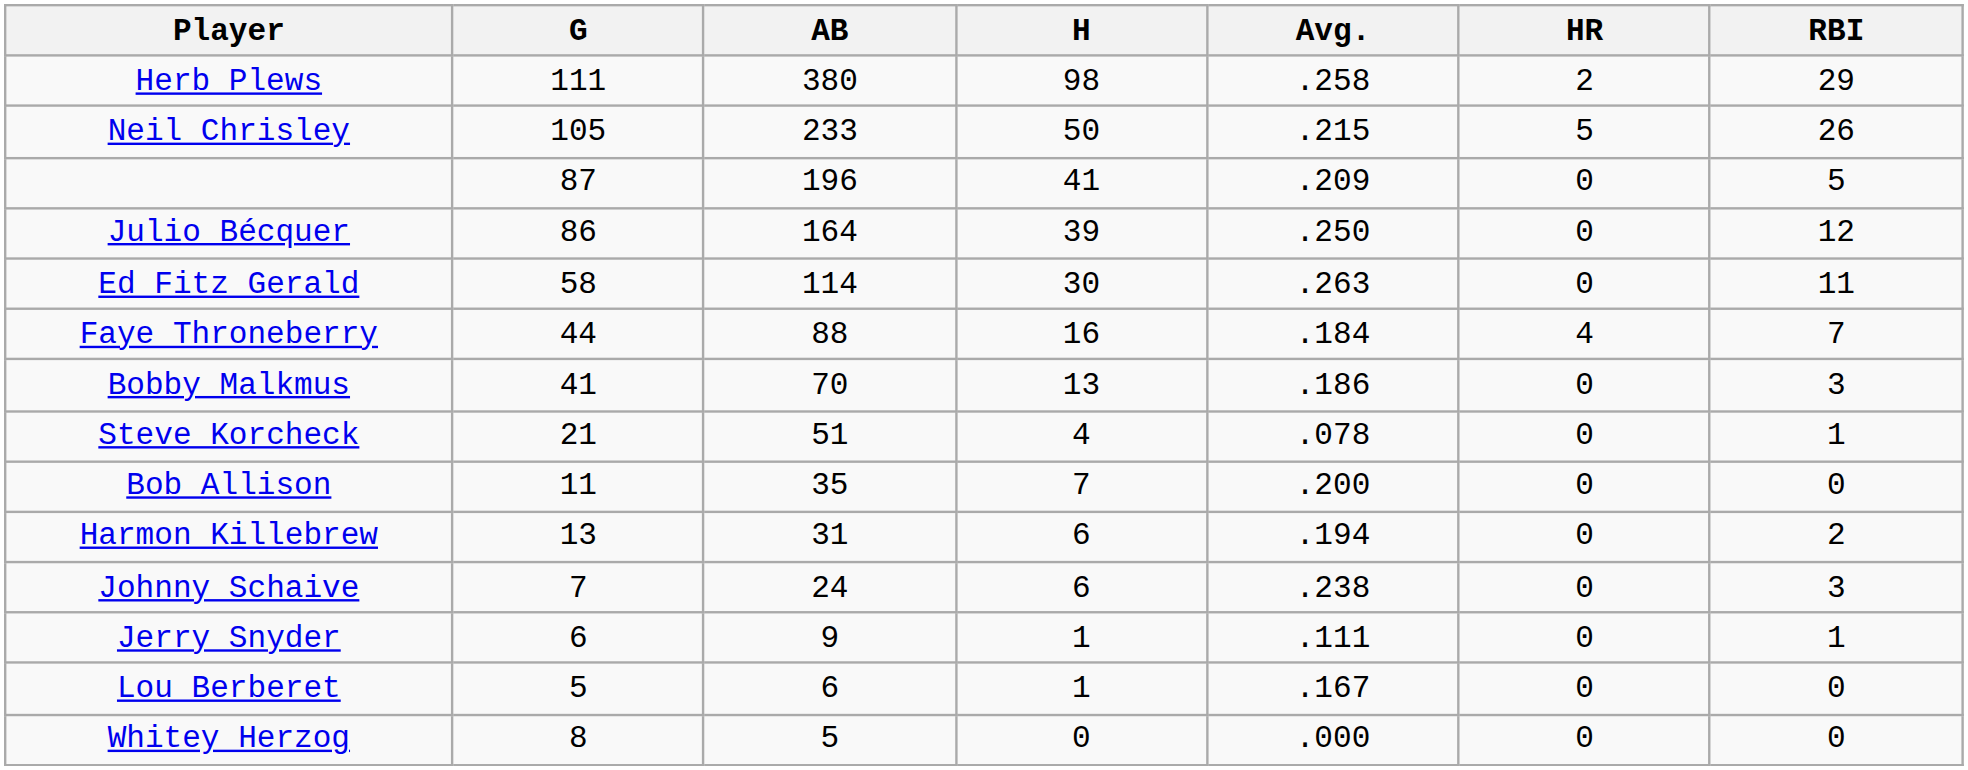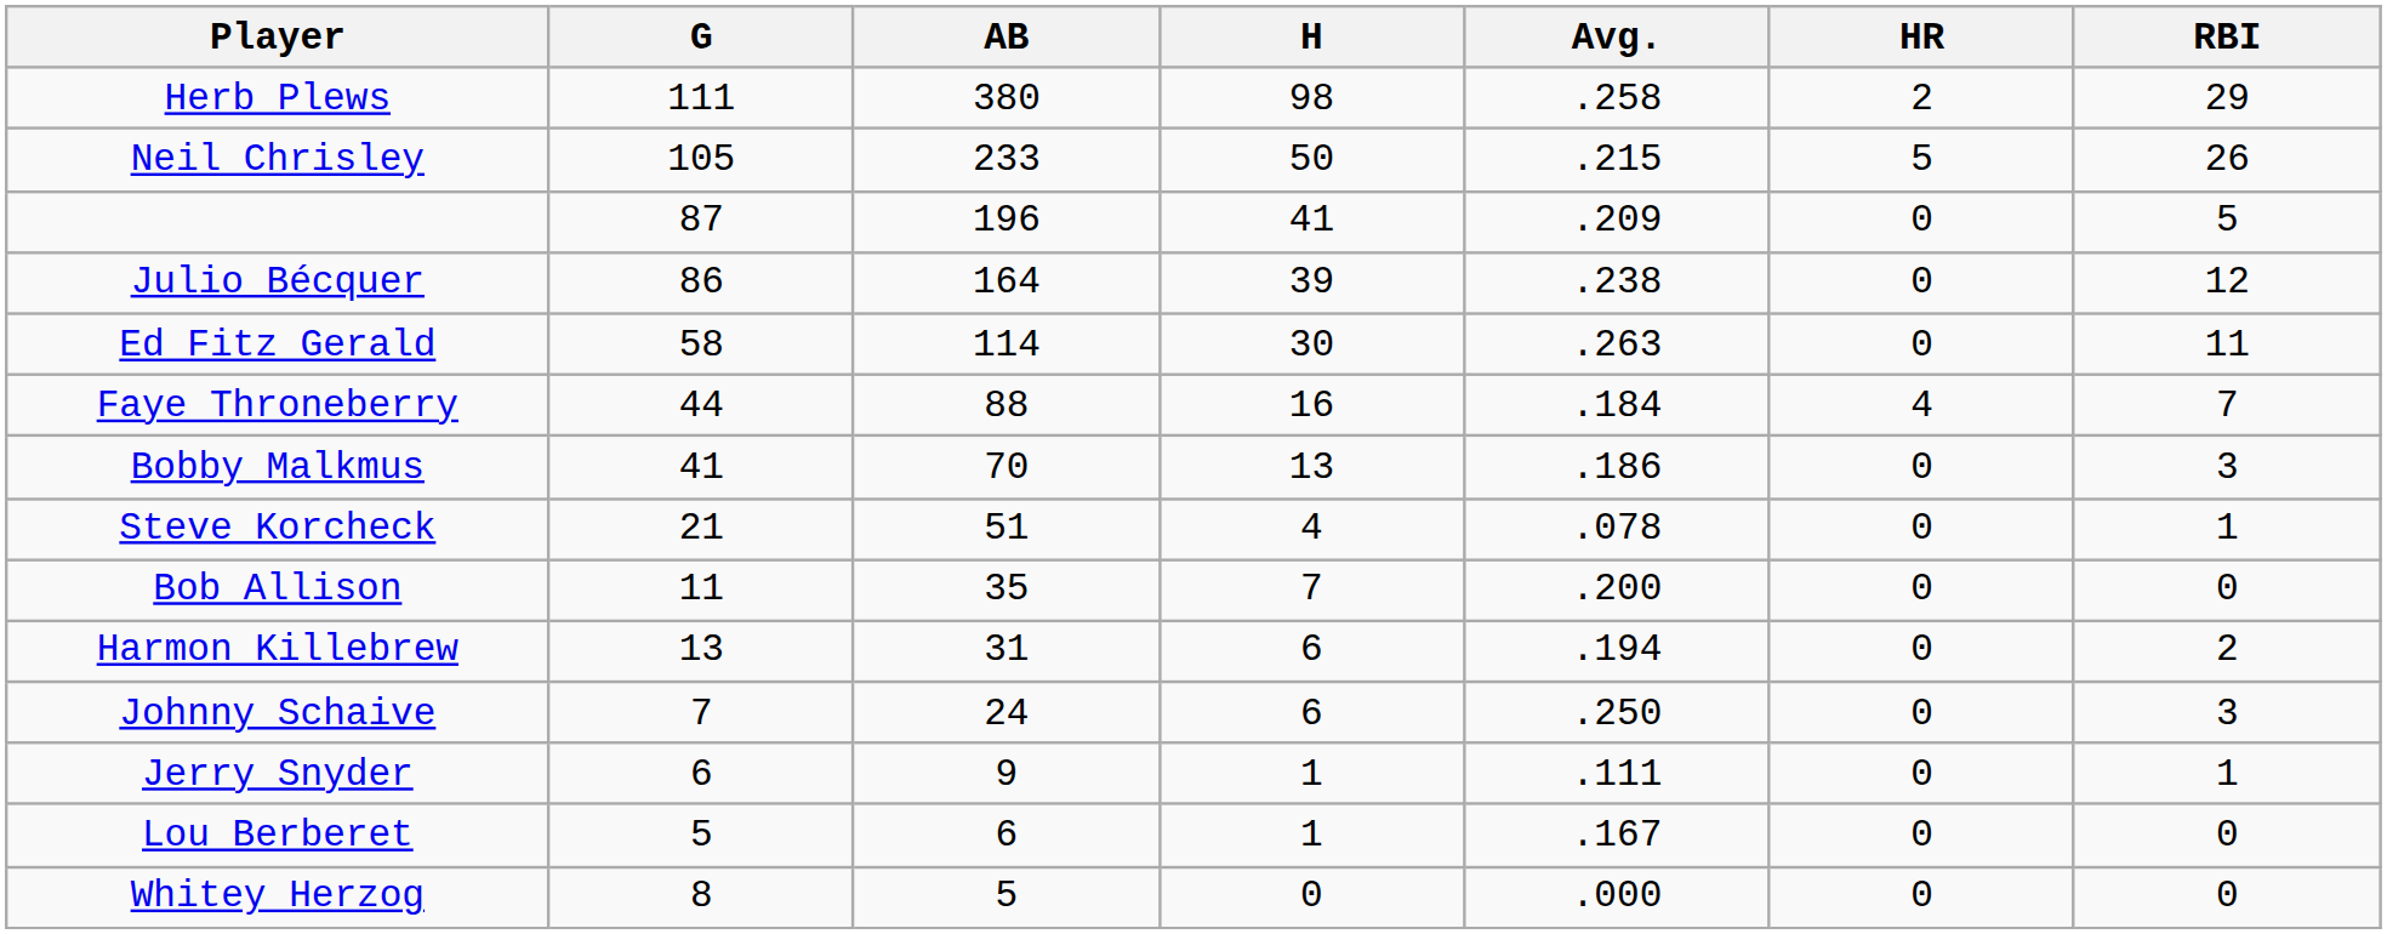Julio Bécquer | Avg.: .250 -> .238
Johnny Schaive | Avg.: .238 -> .250
